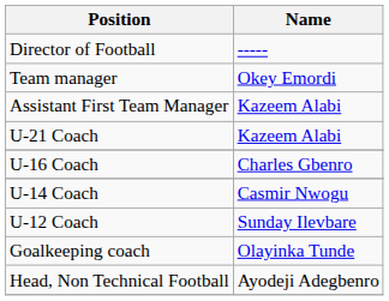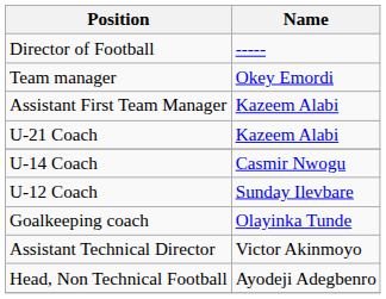- row: U-16 Coach | Charles Gbenro
+ row: Assistant Technical Director | Victor Akinmoyo
